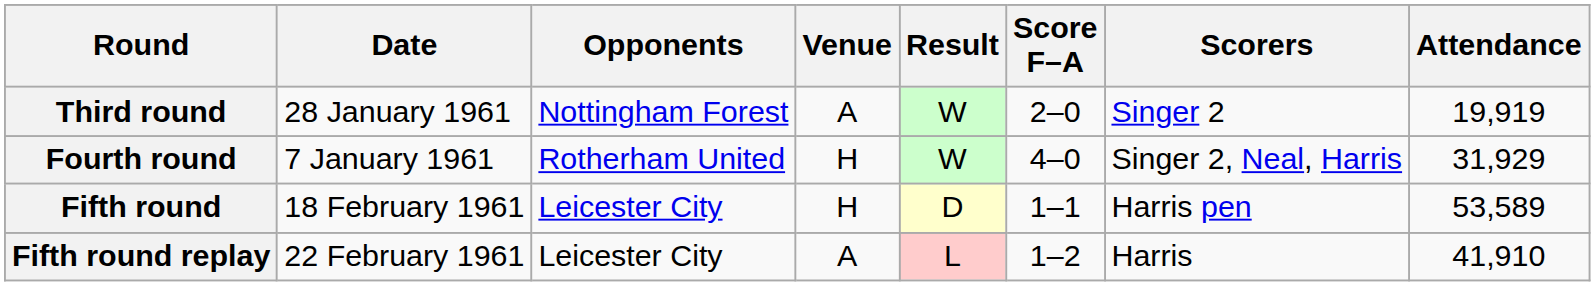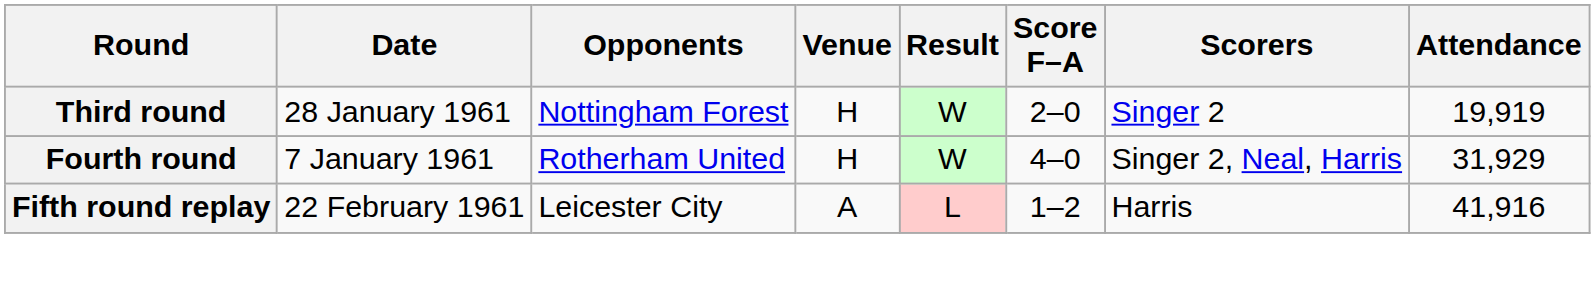Third round | Venue: A -> H
- row: Fifth round | 18 February 1961 | Leicester City | H | D | 1–1 | Harris pen | 53,589
Fifth round replay | Attendance: 41,910 -> 41,916
